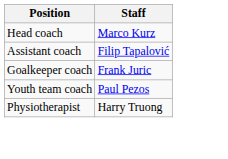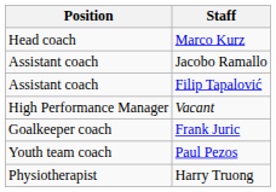+ row: Assistant coach | Jacobo Ramallo
+ row: High Performance Manager | Vacant
